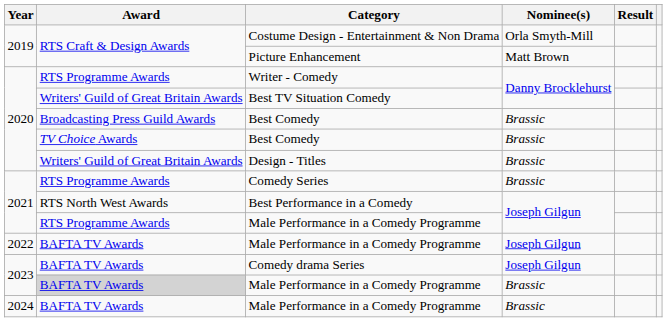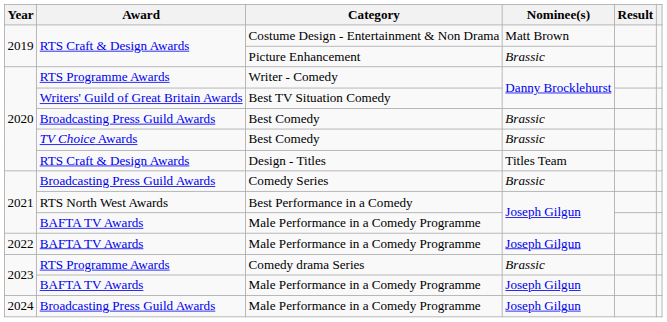Costume Design - Entertainment & Non Drama | Nominee(s): Orla Smyth-Mill -> Matt Brown
Picture Enhancement | Nominee(s): Matt Brown -> Brassic
Design - Titles | Award: Writers' Guild of Great Britain Awards -> RTS Craft & Design Awards
Design - Titles | Nominee(s): Brassic -> Titles Team
Comedy Series | Award: RTS Programme Awards -> Broadcasting Press Guild Awards
2021 / Male Performance in a Comedy Programme | Award: RTS Programme Awards -> BAFTA TV Awards
Comedy drama Series | Award: BAFTA TV Awards -> RTS Programme Awards
Comedy drama Series | Nominee(s): Joseph Gilgun -> Brassic
2023 / Male Performance in a Comedy Programme | Award: lightgrey background -> no background
2023 / Male Performance in a Comedy Programme | Nominee(s): Brassic -> Joseph Gilgun
2024 / Male Performance in a Comedy Programme | Award: BAFTA TV Awards -> Broadcasting Press Guild Awards
2024 / Male Performance in a Comedy Programme | Nominee(s): Brassic -> Joseph Gilgun
